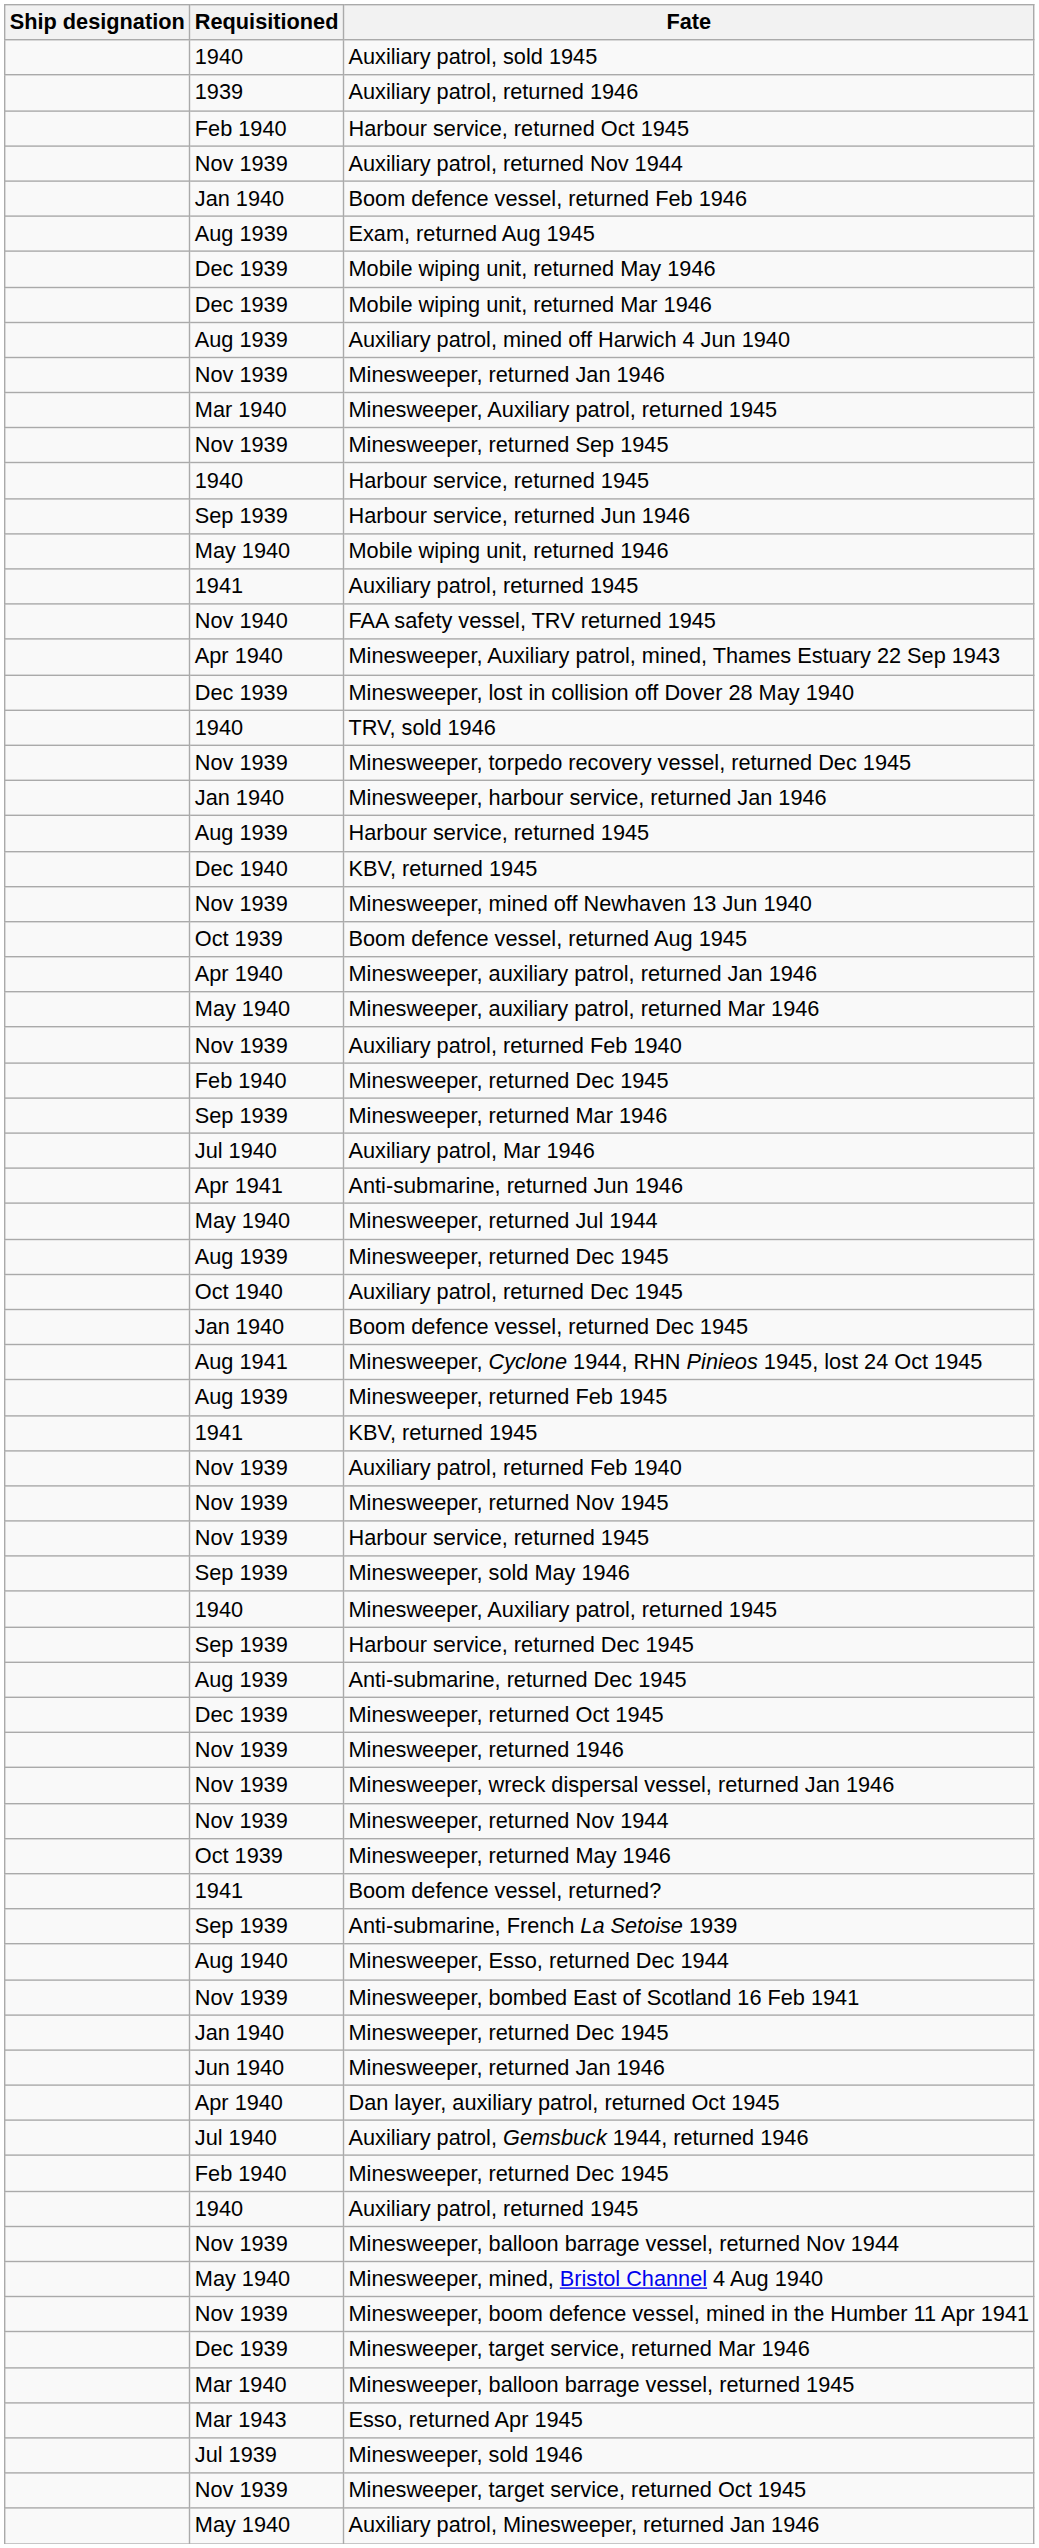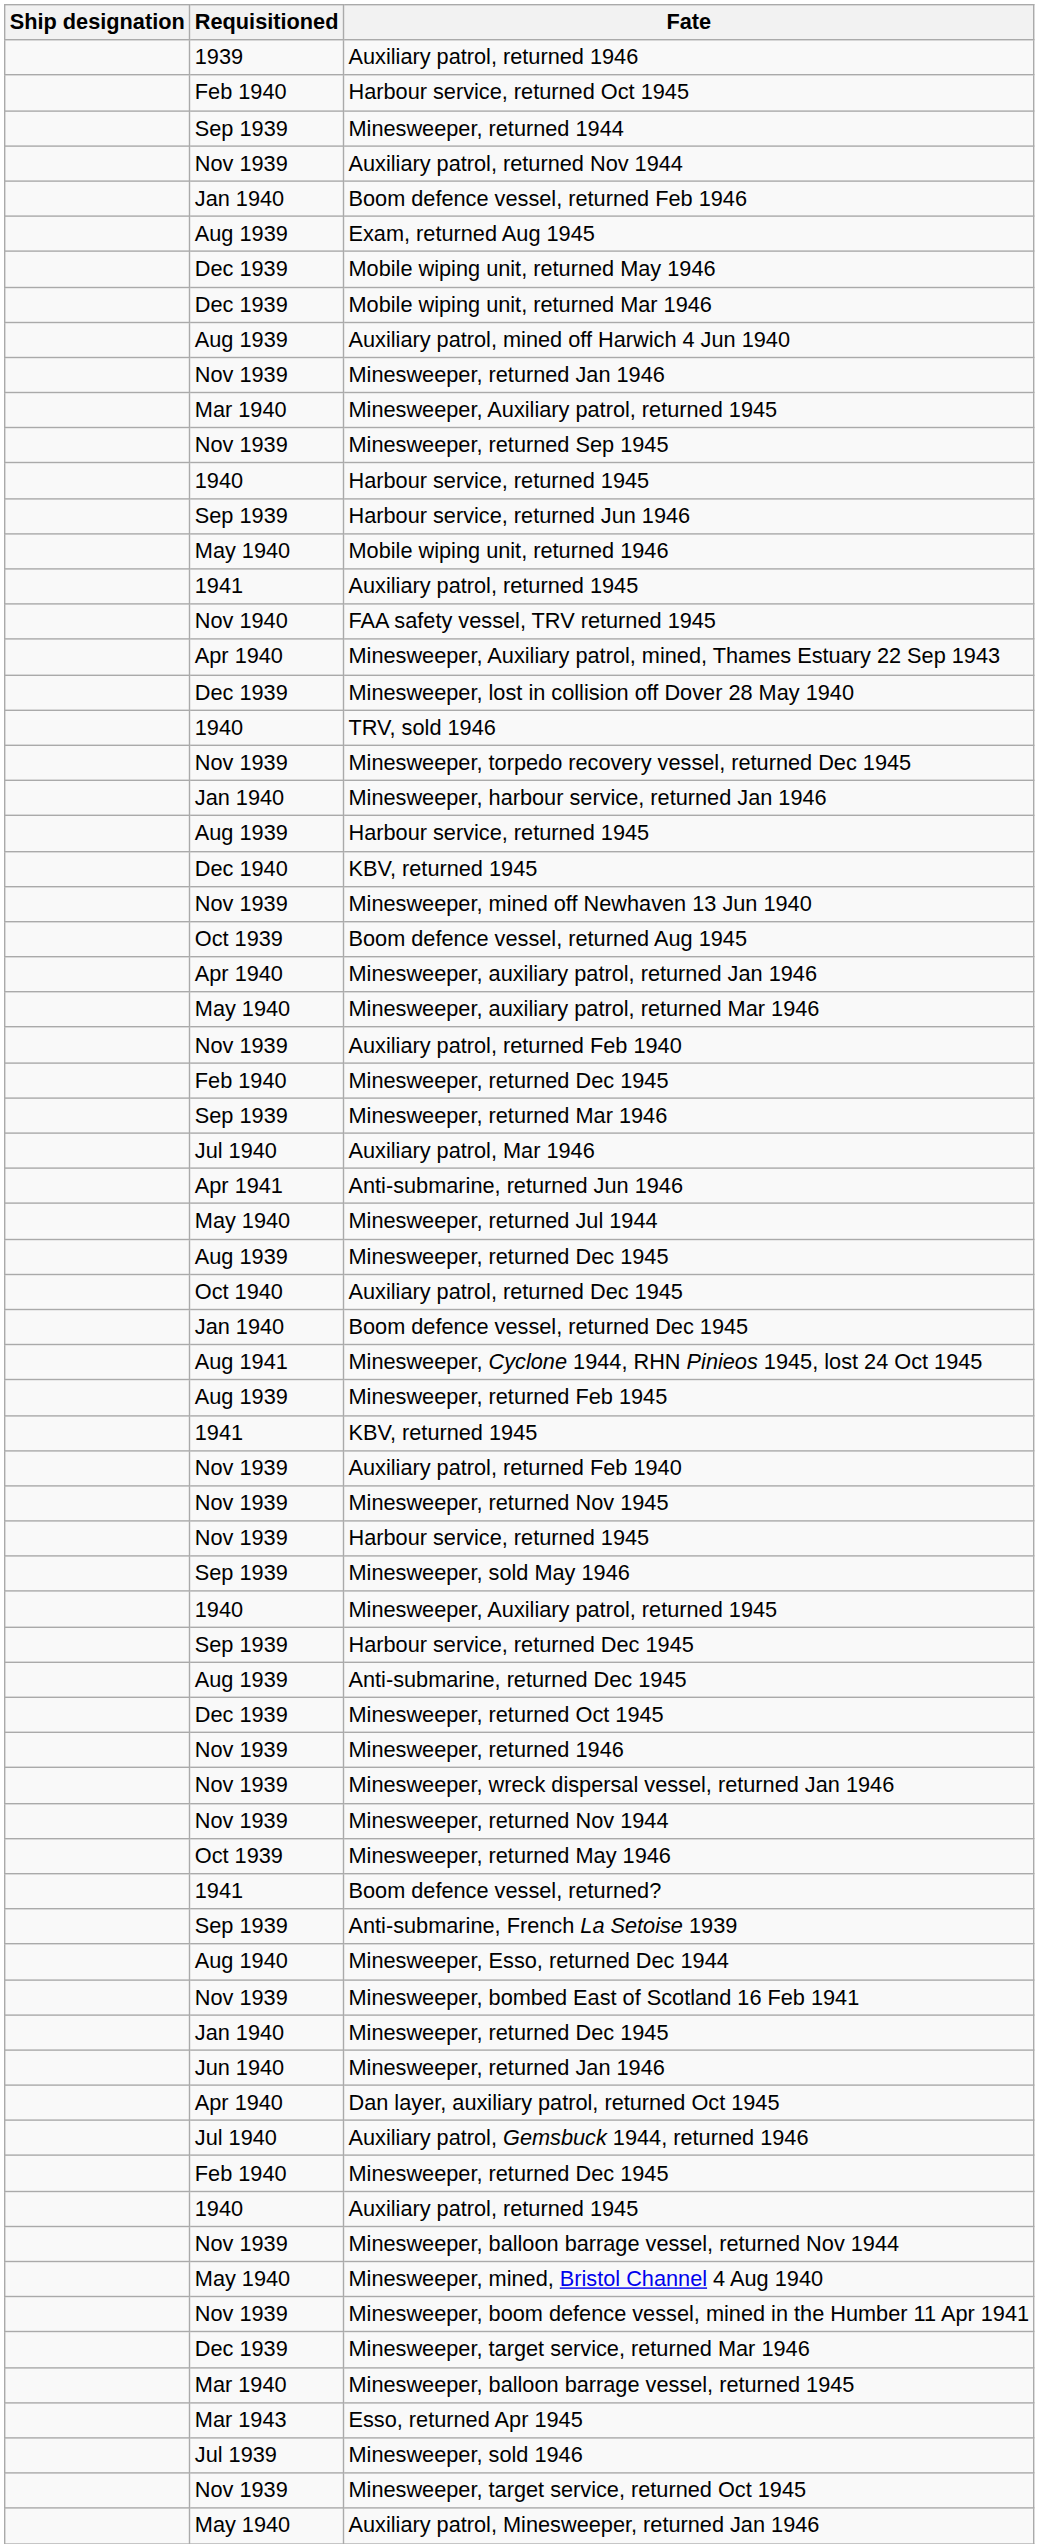- row: 1940 | Auxiliary patrol, sold 1945
+ row: Sep 1939 | Minesweeper, returned 1944
